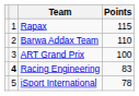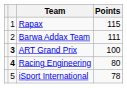Barwa Addax Team | Points: 110 -> 111
ART Grand Prix | column 2: normal -> bold
Racing Engineering | Points: 83 -> 80
